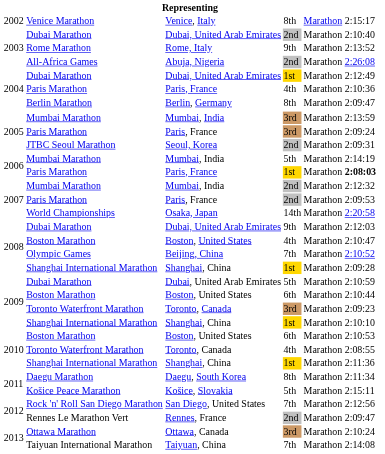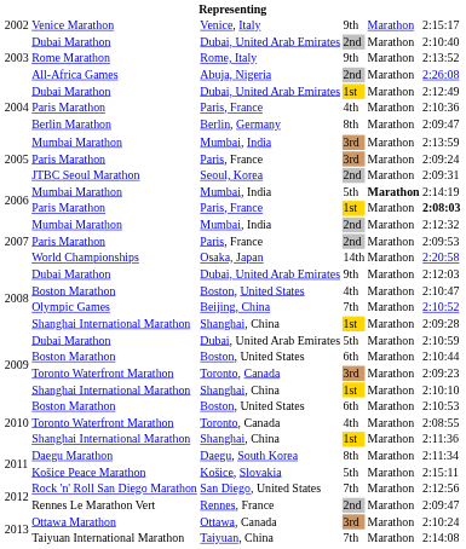Venice Marathon | column 4: 8th -> 9th
2006 / Mumbai Marathon | column 5: normal -> bold
